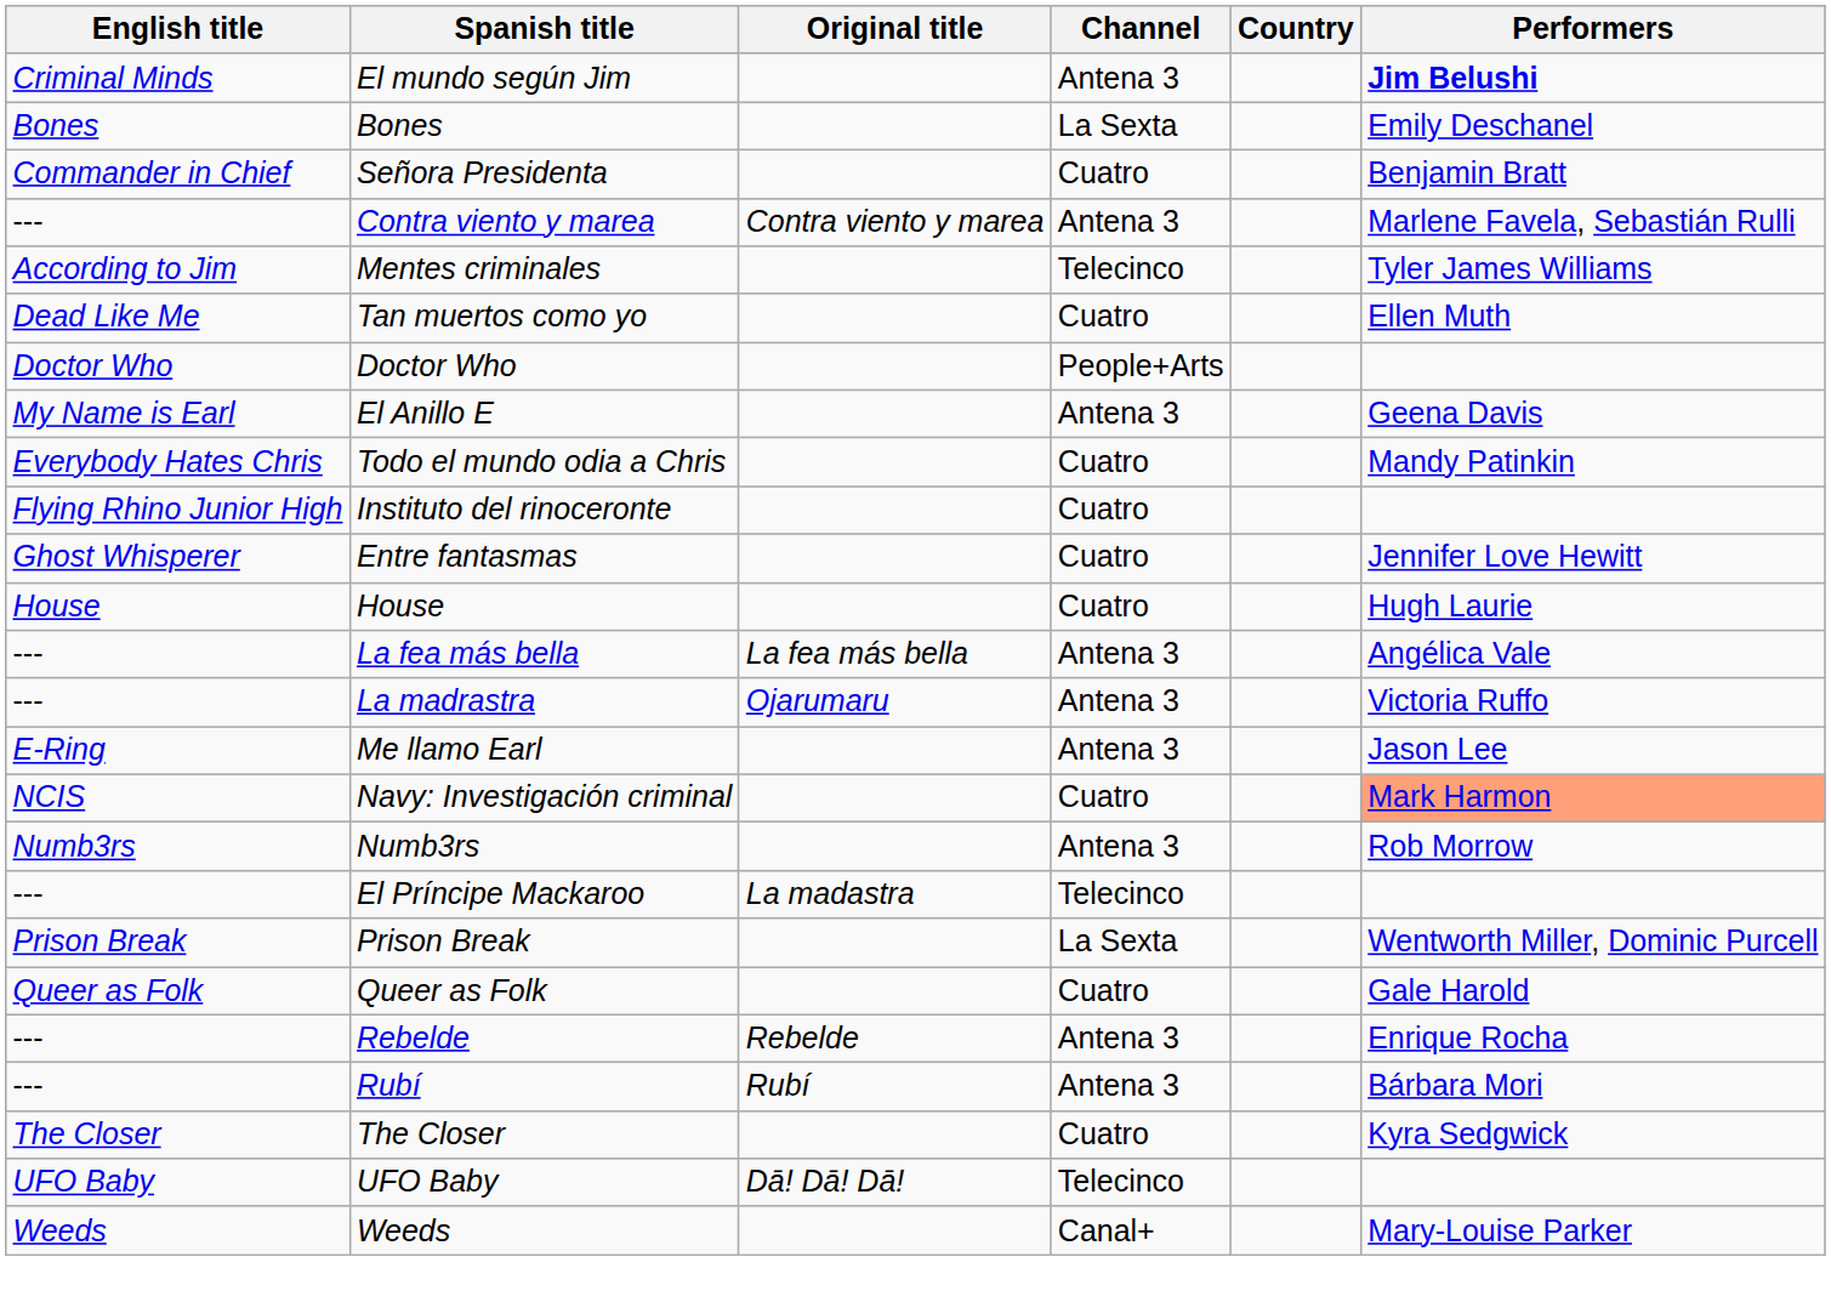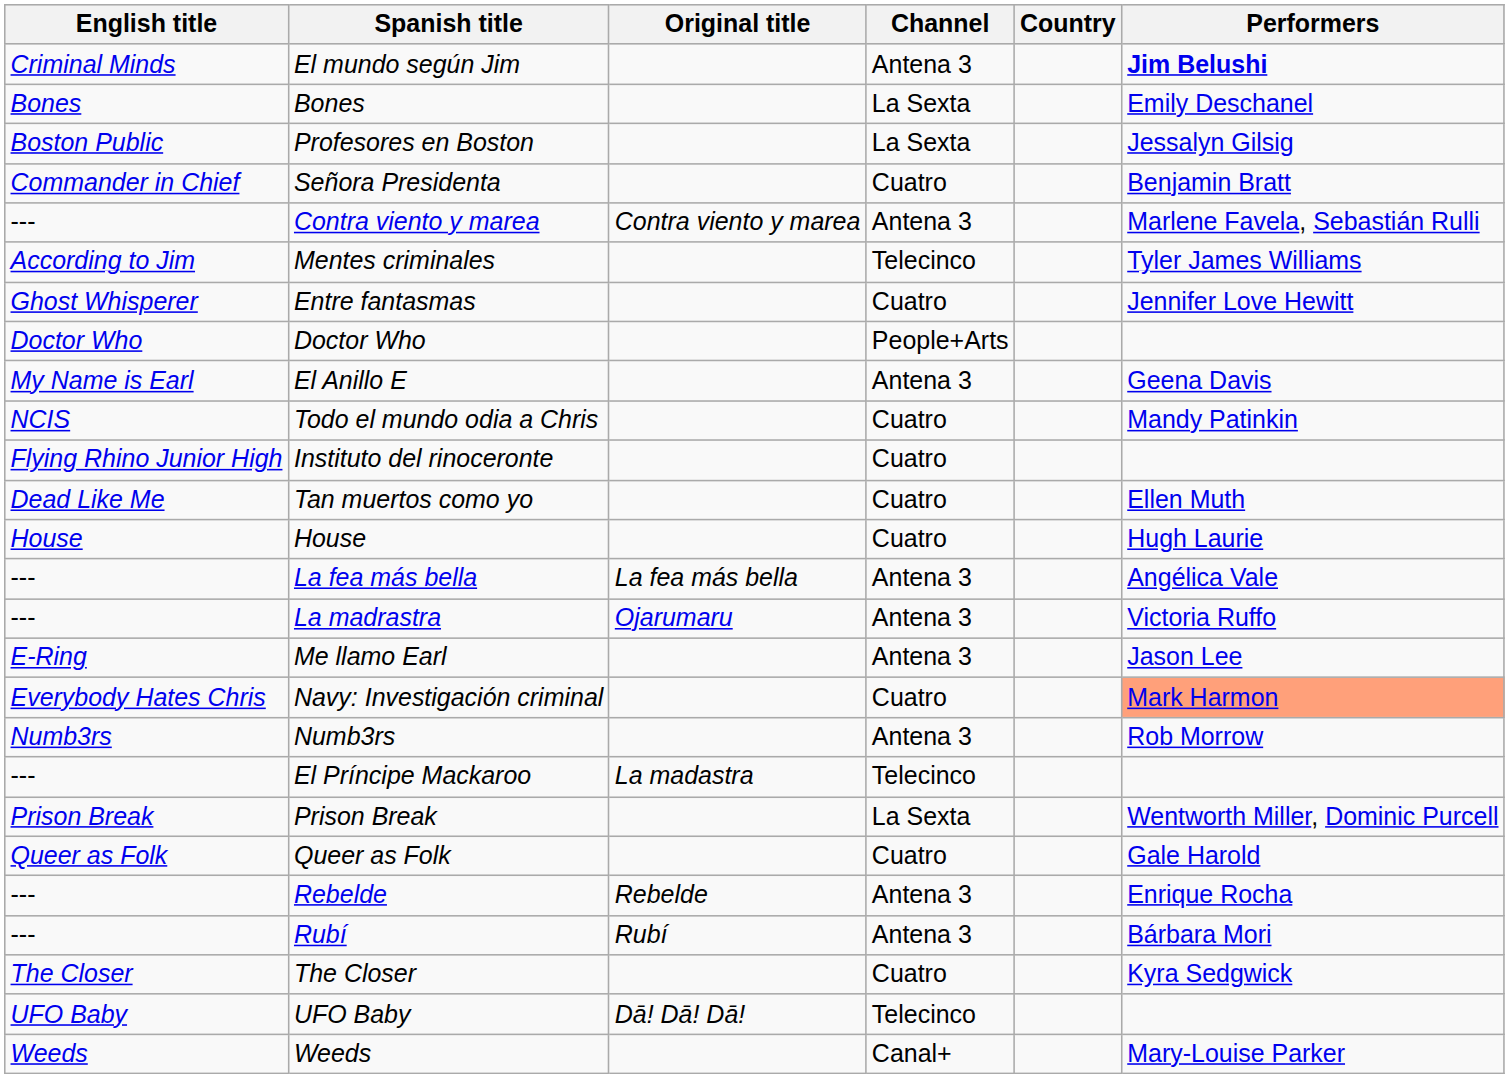+ row: Boston Public | Profesores en Boston | La Sexta | Jessalyn Gilsig
rows swapped: Tan muertos como yo <-> Entre fantasmas
Todo el mundo odia a Chris | English title: Everybody Hates Chris -> NCIS
Navy: Investigación criminal | English title: NCIS -> Everybody Hates Chris
